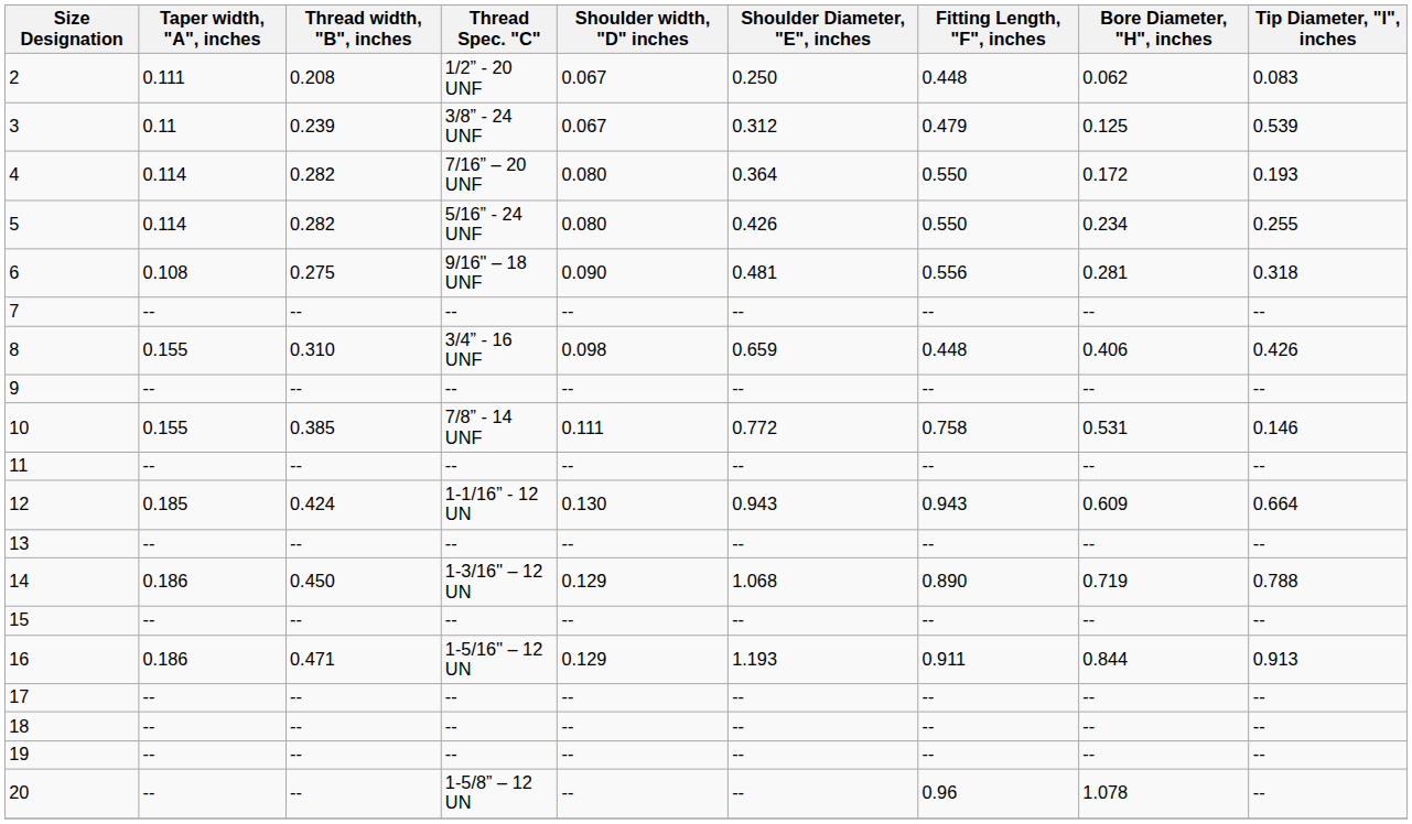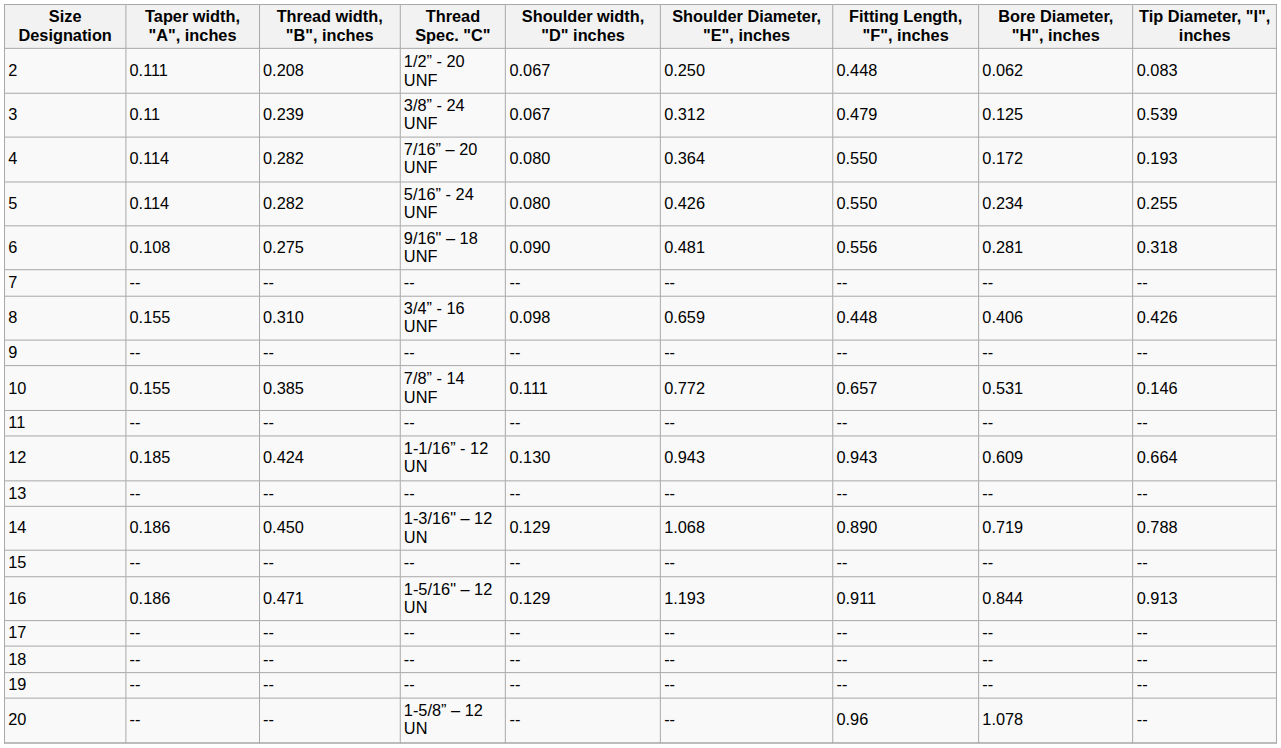10 | Fitting Length, "F", inches: 0.758 -> 0.657
